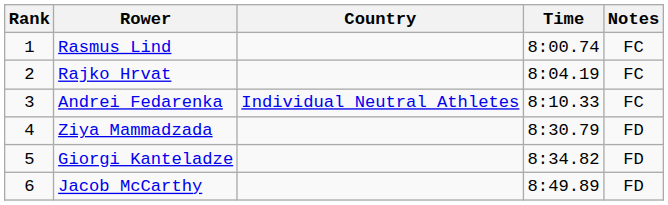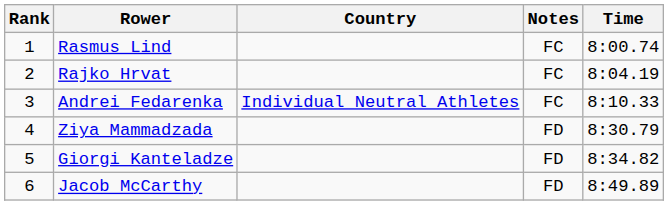columns swapped: Time <-> Notes
